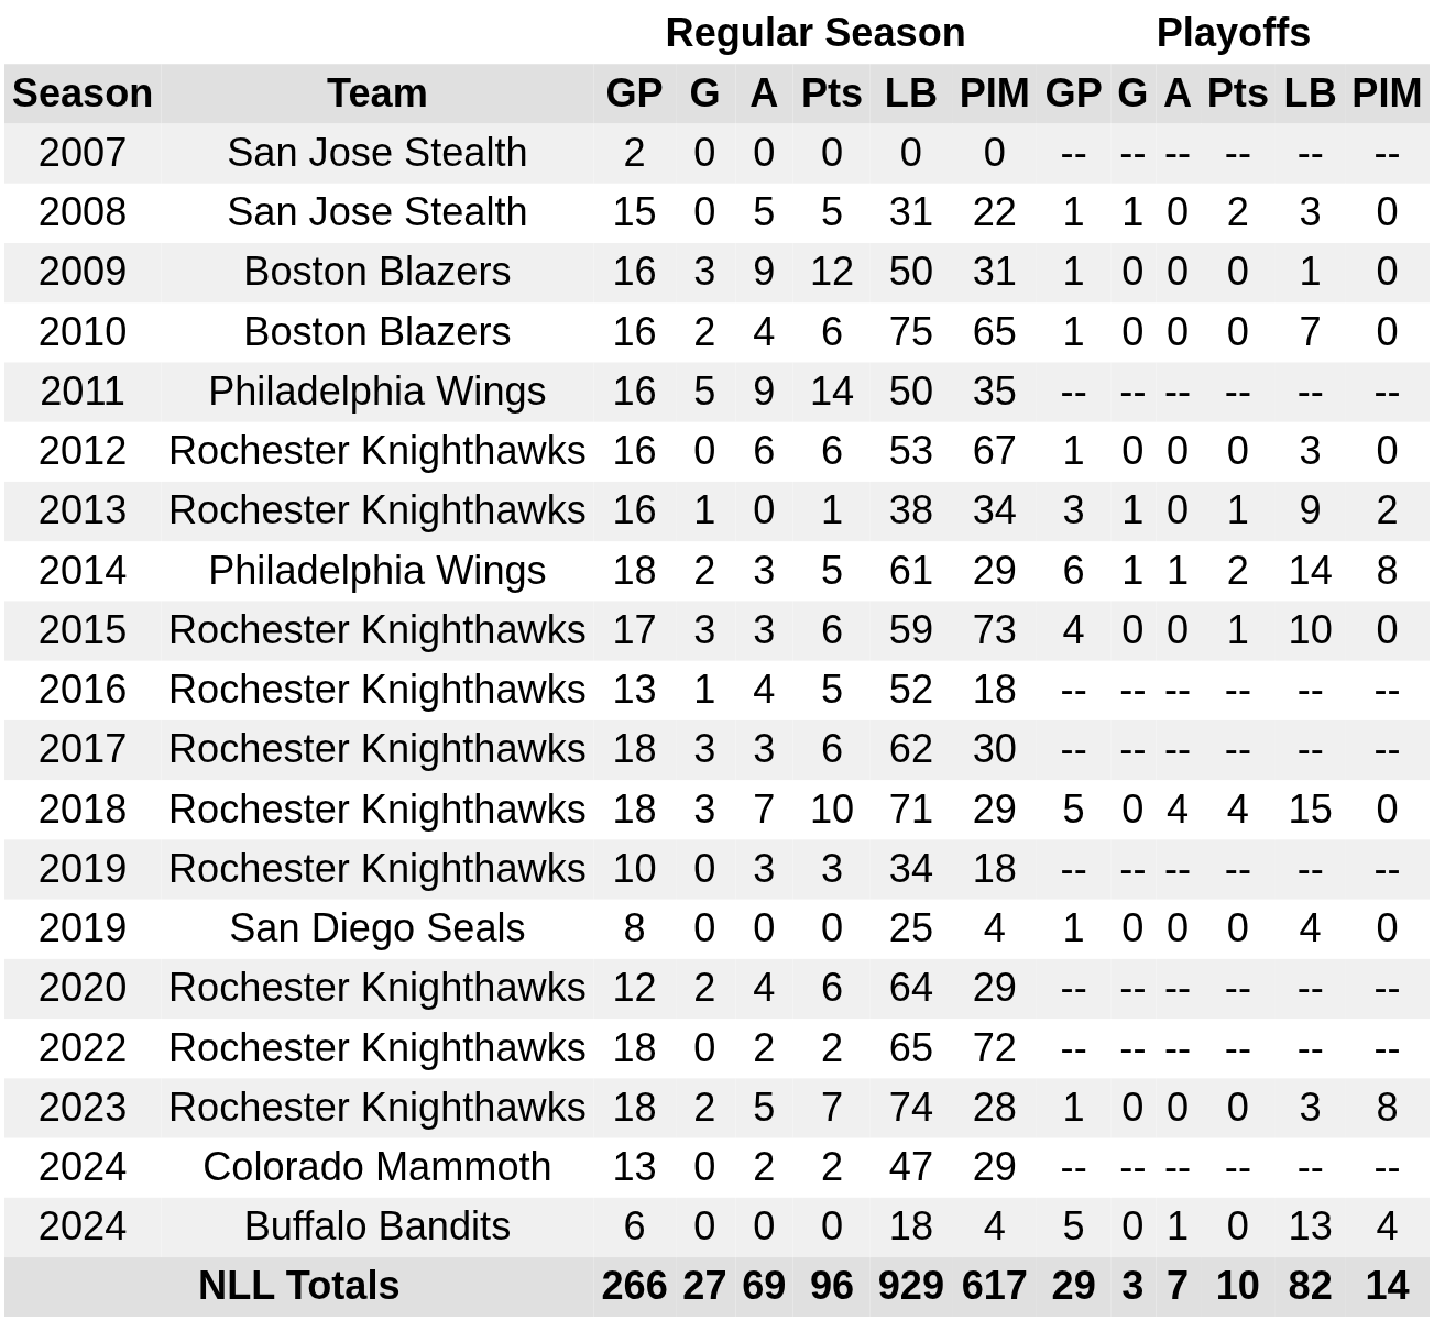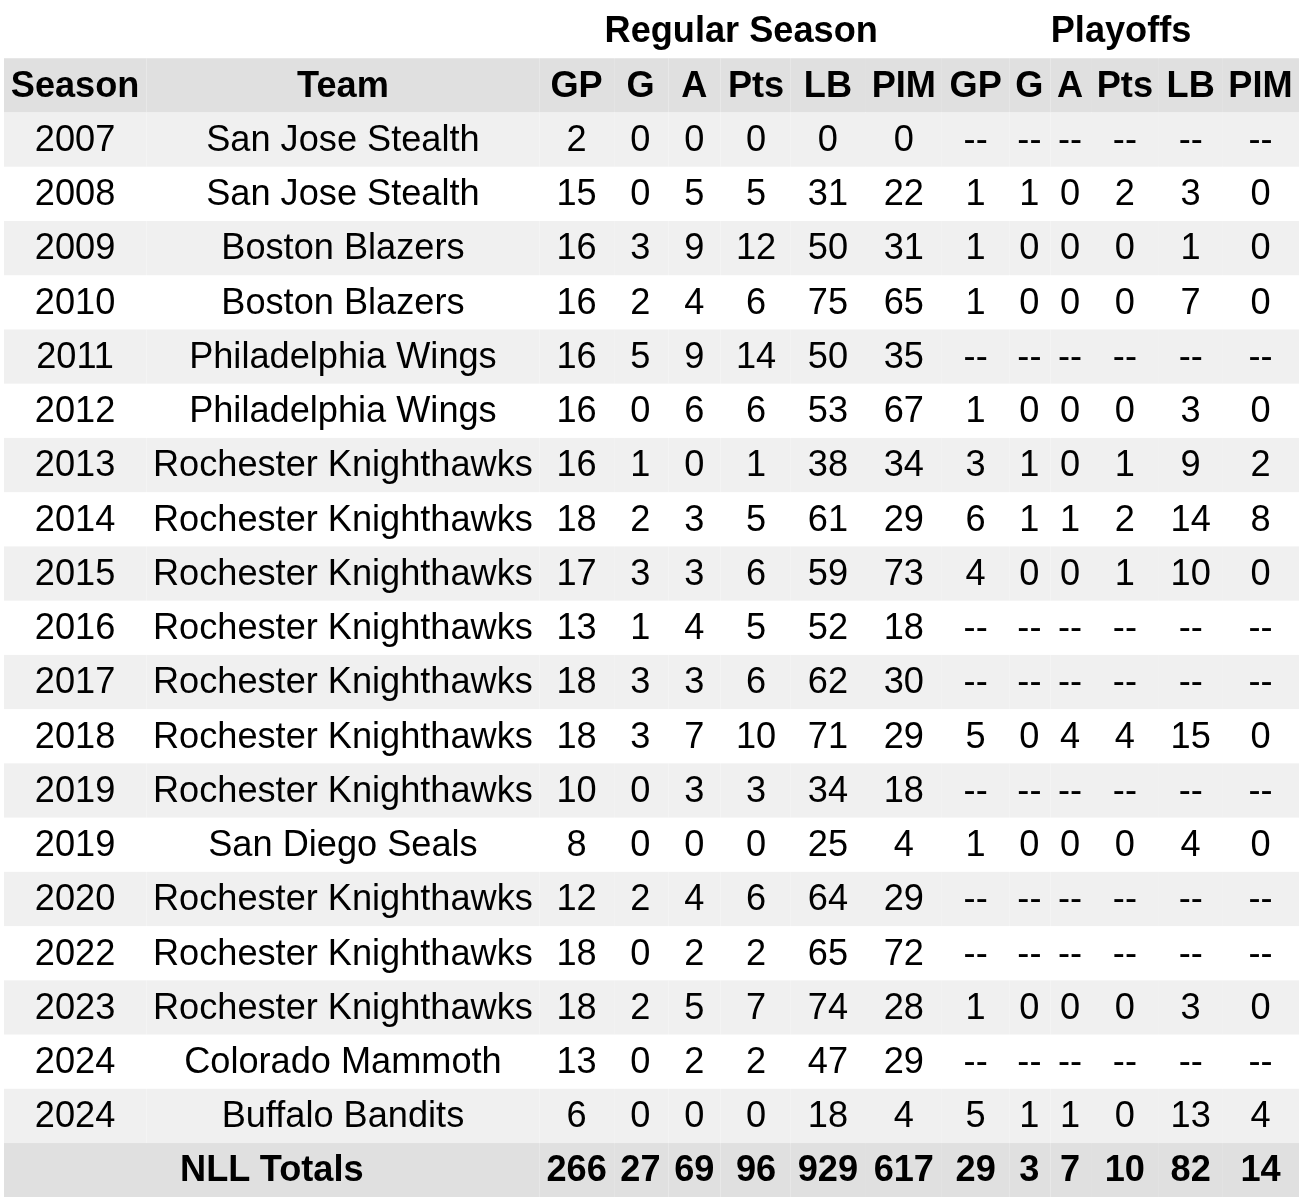2012 | Team: Rochester Knighthawks -> Philadelphia Wings
2014 | Team: Philadelphia Wings -> Rochester Knighthawks
2023 | Playoffs / PIM: 8 -> 0
2024 / 6 | Playoffs / G: 0 -> 1
